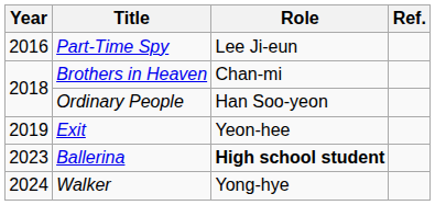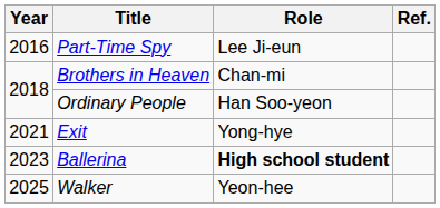Exit | Year: 2019 -> 2021
Exit | Role: Yeon-hee -> Yong-hye
Walker | Year: 2024 -> 2025
Walker | Role: Yong-hye -> Yeon-hee
